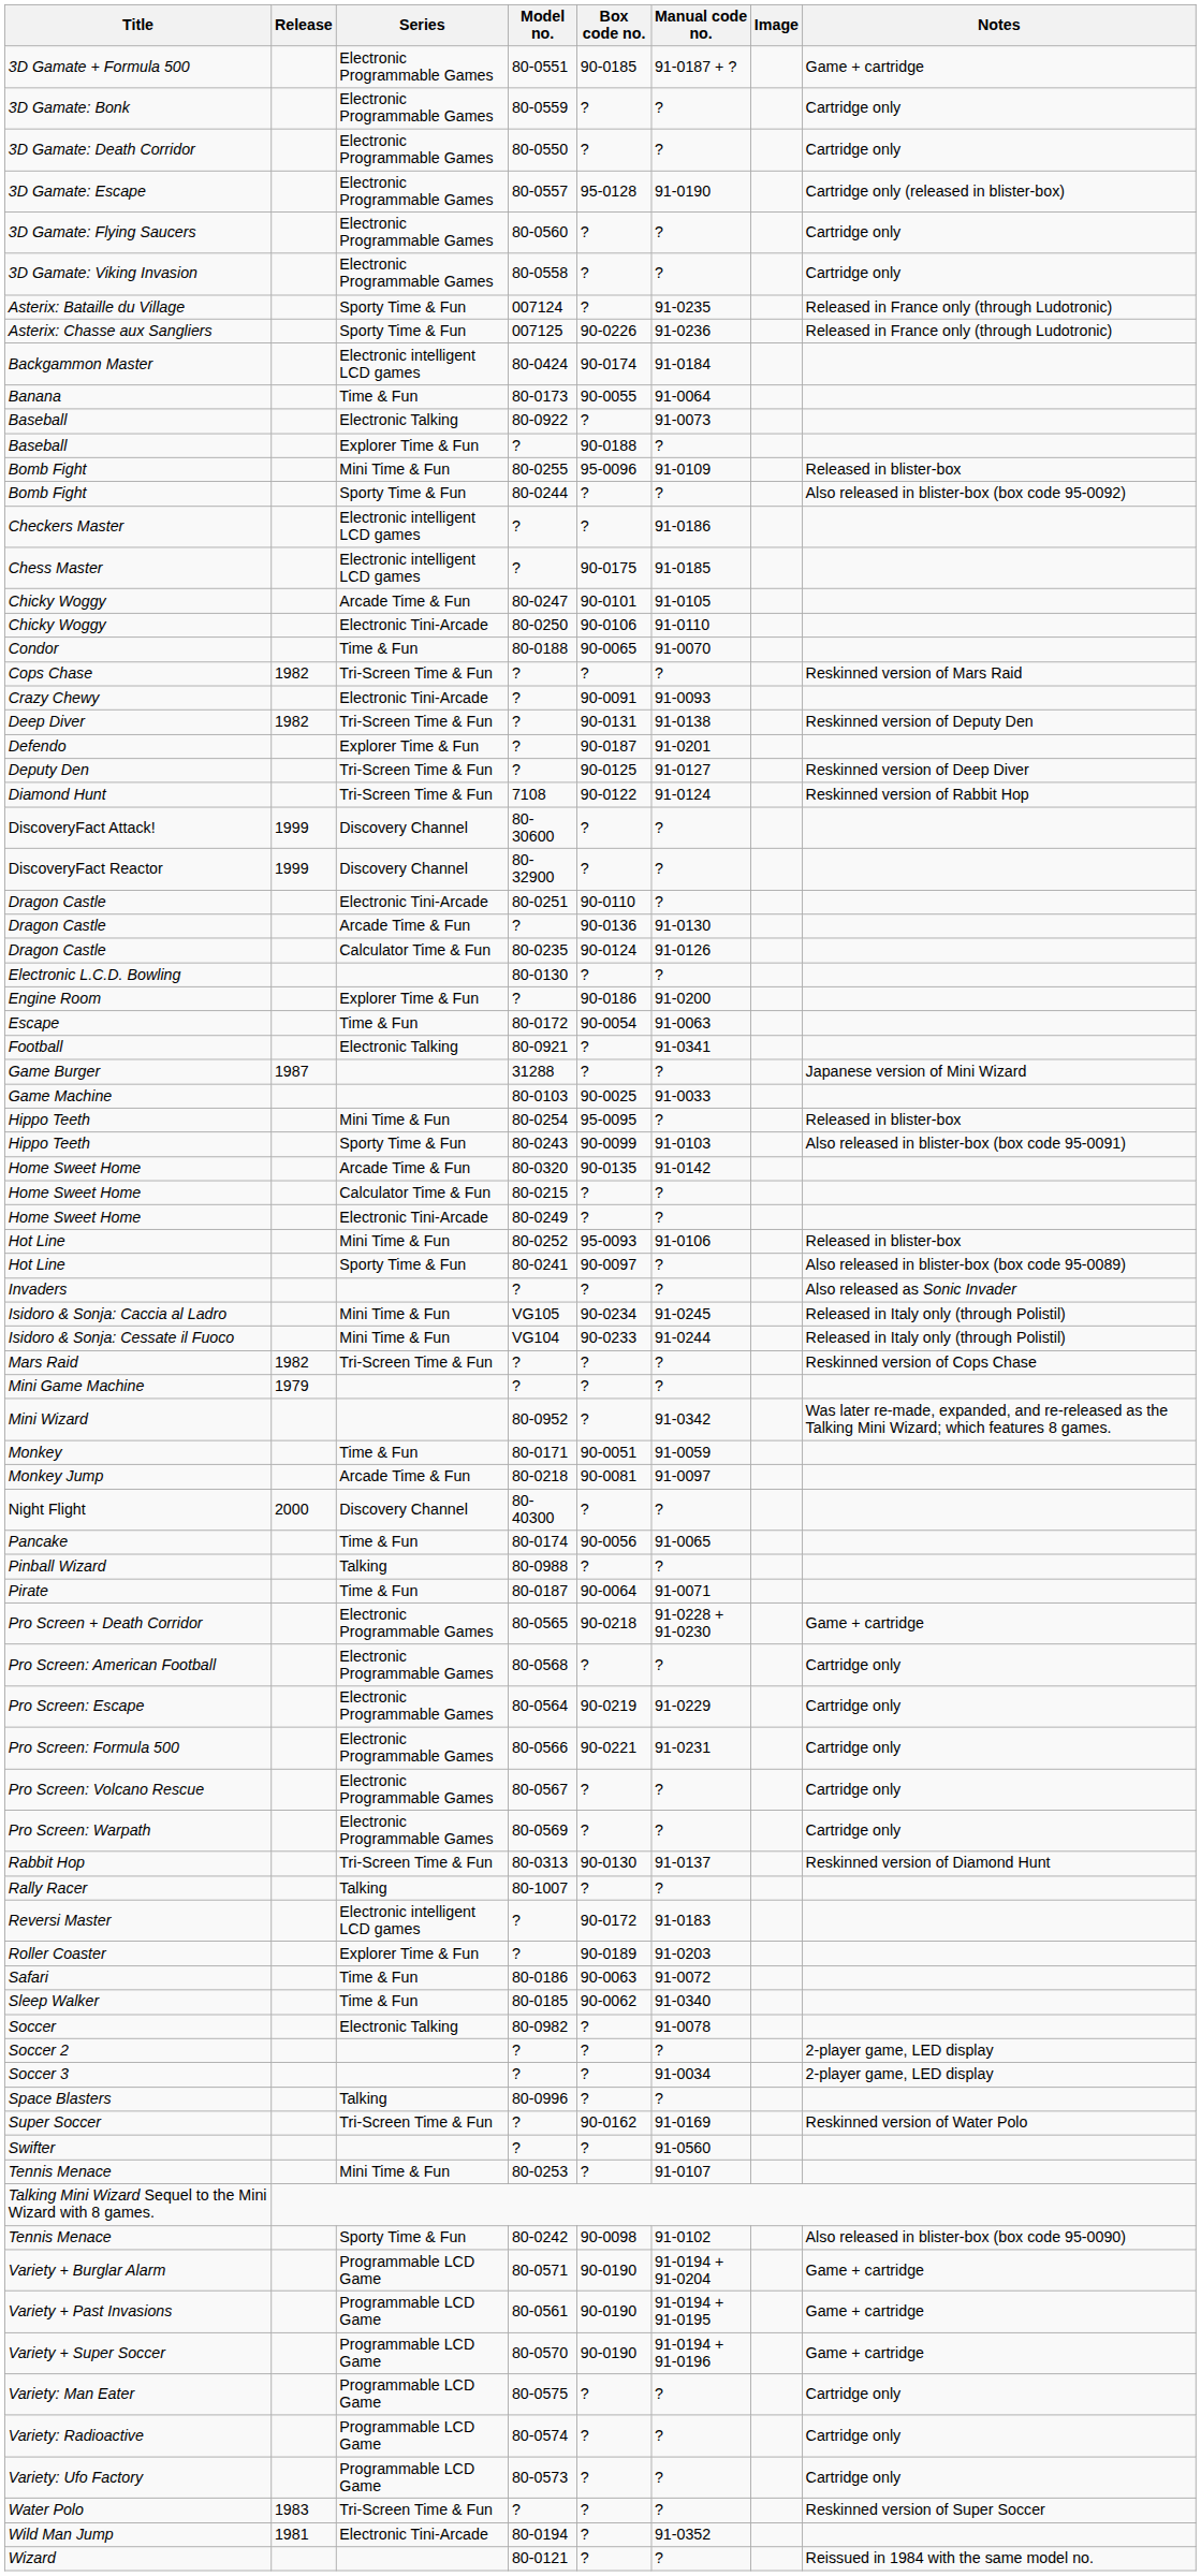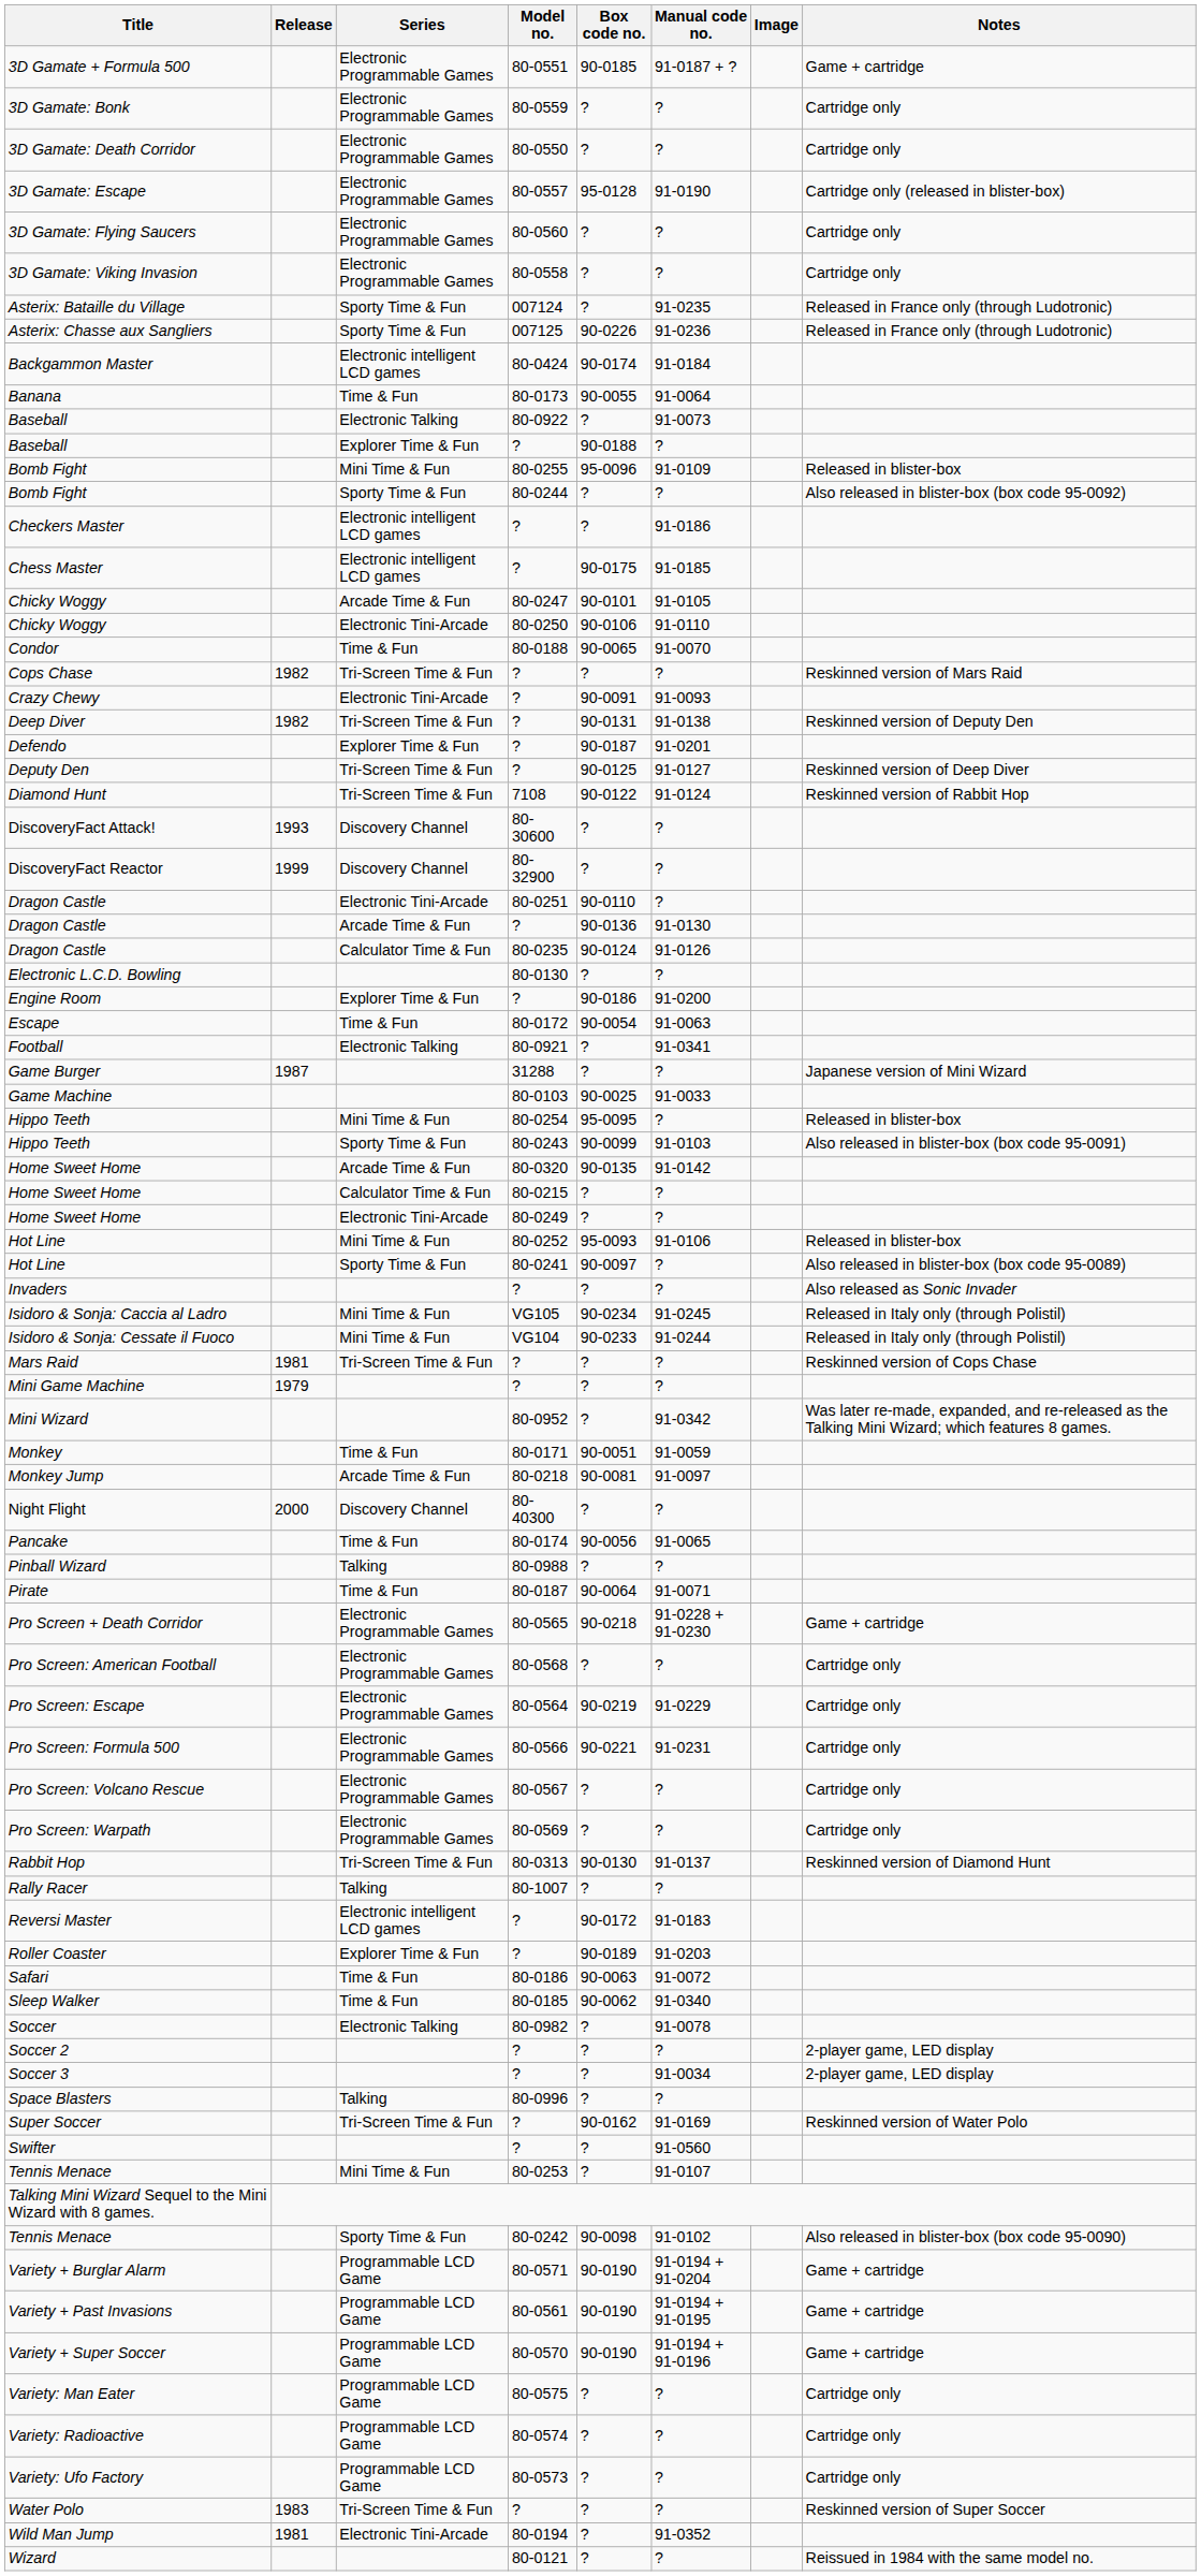DiscoveryFact Attack! | Release: 1999 -> 1993
Mars Raid | Release: 1982 -> 1981
